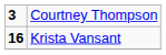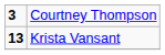Krista Vansant | column 1: 16 -> 13
